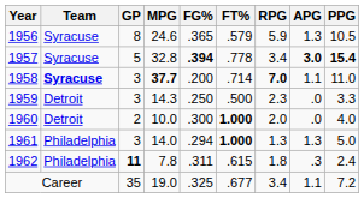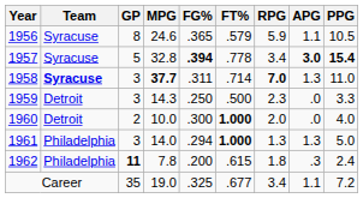1956 | APG: 1.3 -> 1.1
1958 | FG%: .200 -> .311
1958 | APG: 1.1 -> 1.3
1962 | FG%: .311 -> .200
